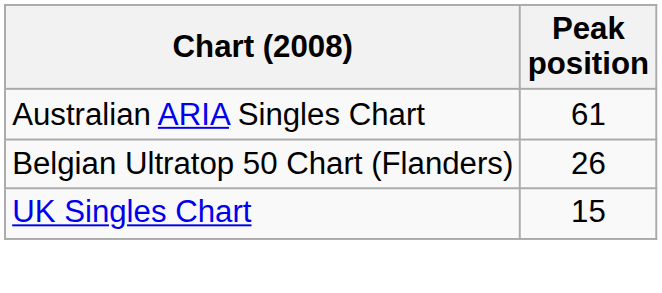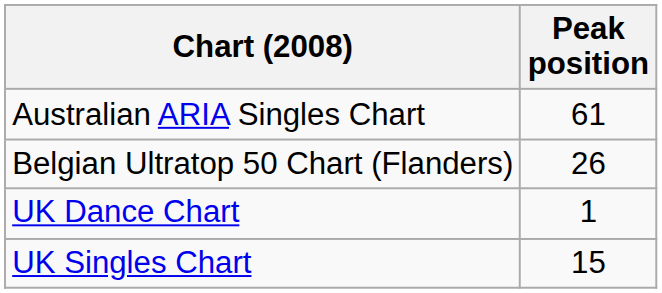+ row: UK Dance Chart | 1
